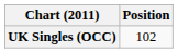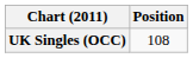UK Singles (OCC) | Position: 102 -> 108
